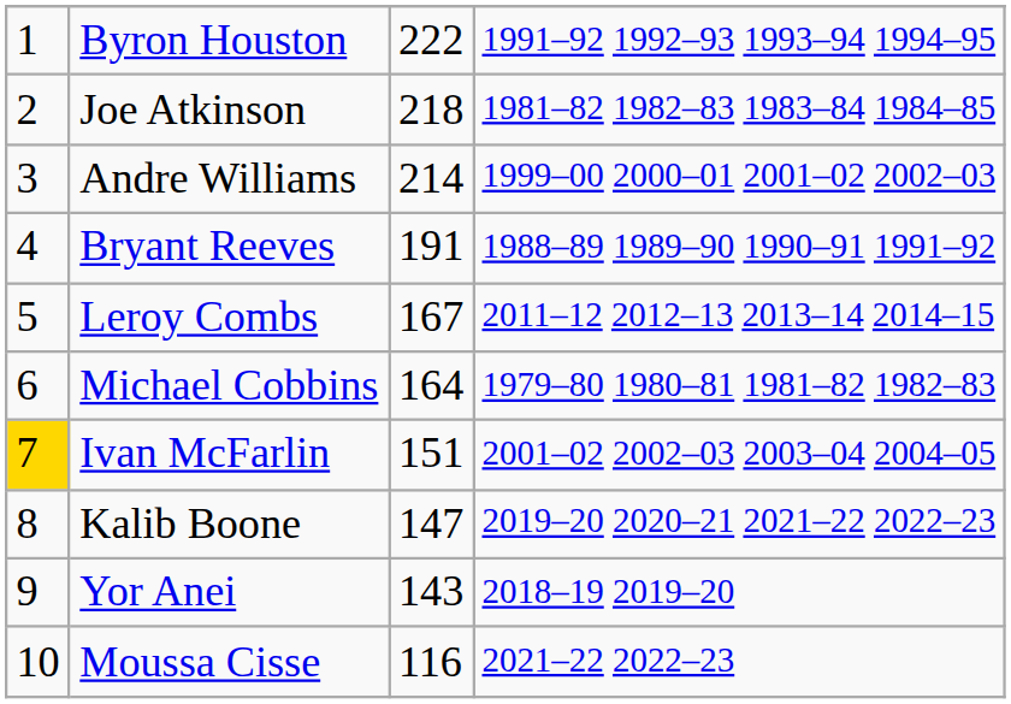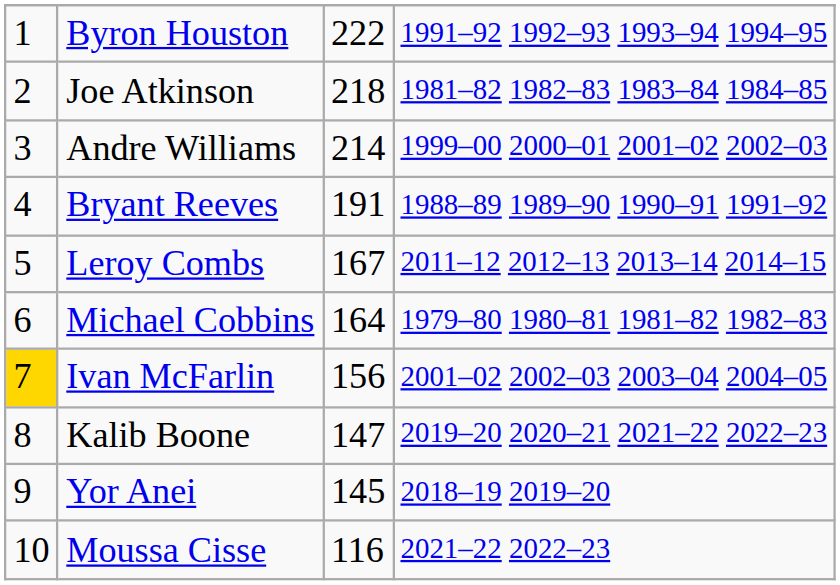Ivan McFarlin | column 3: 151 -> 156
Yor Anei | column 3: 143 -> 145
